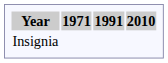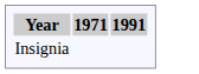- column: 2010
